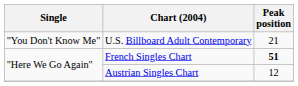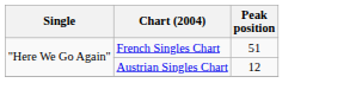- row: "You Don't Know Me" | U.S. Billboard Adult Contemporary | 21
French Singles Chart | Peak position: bold -> normal
